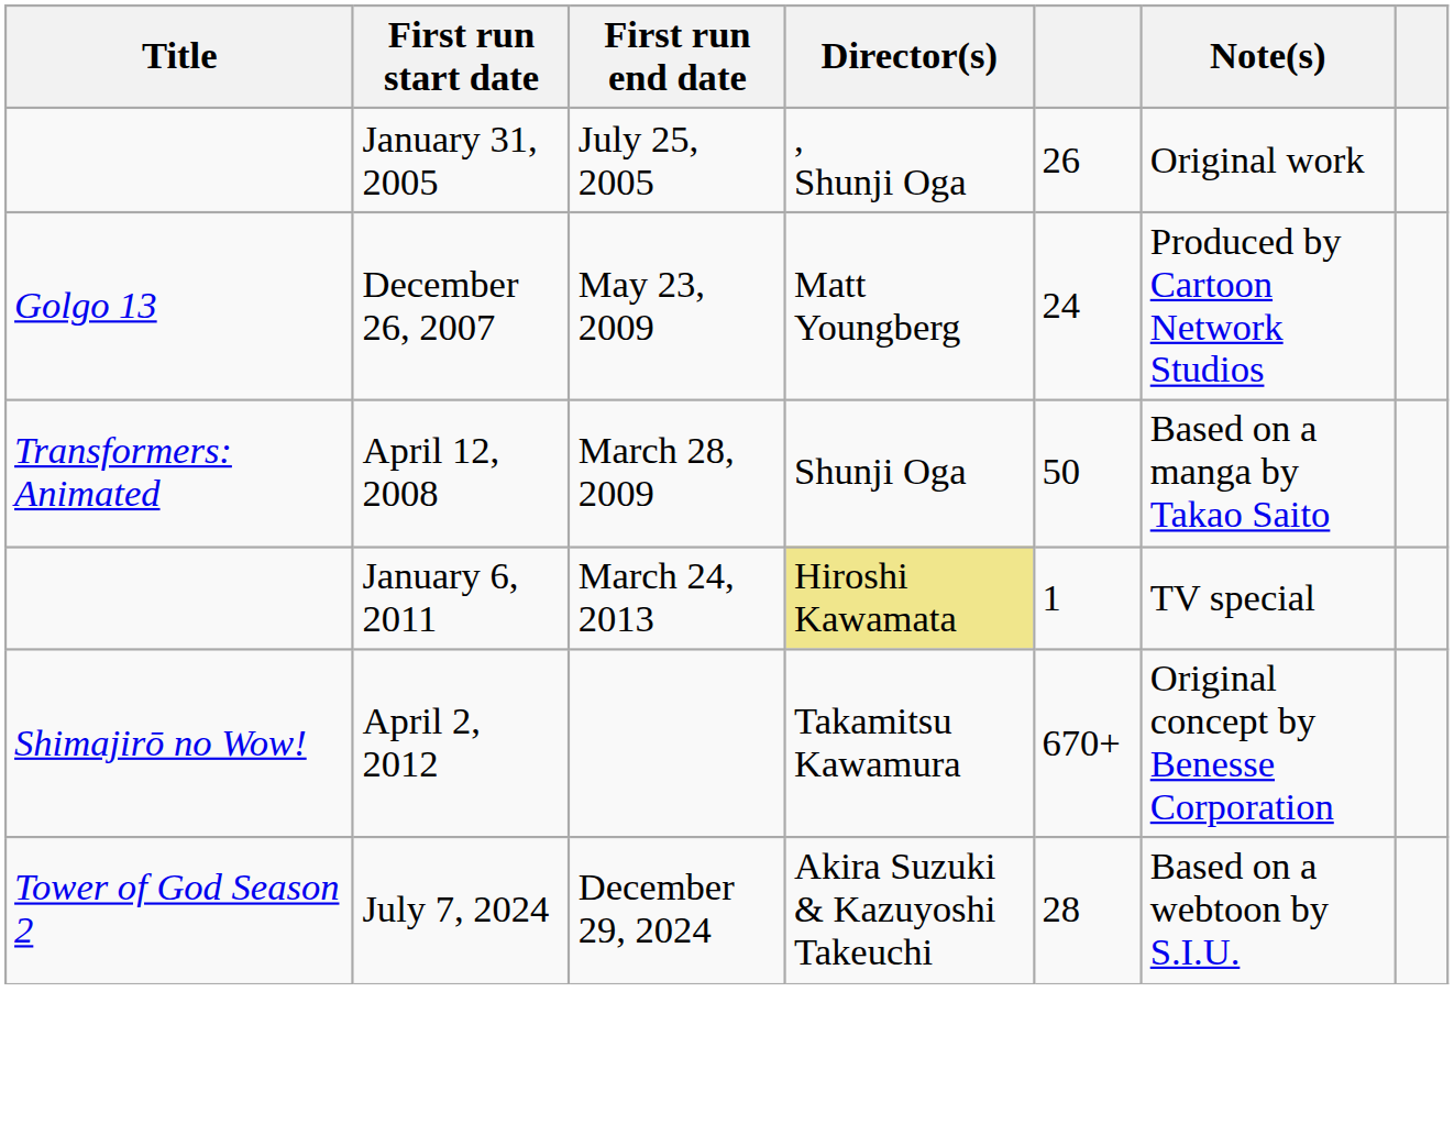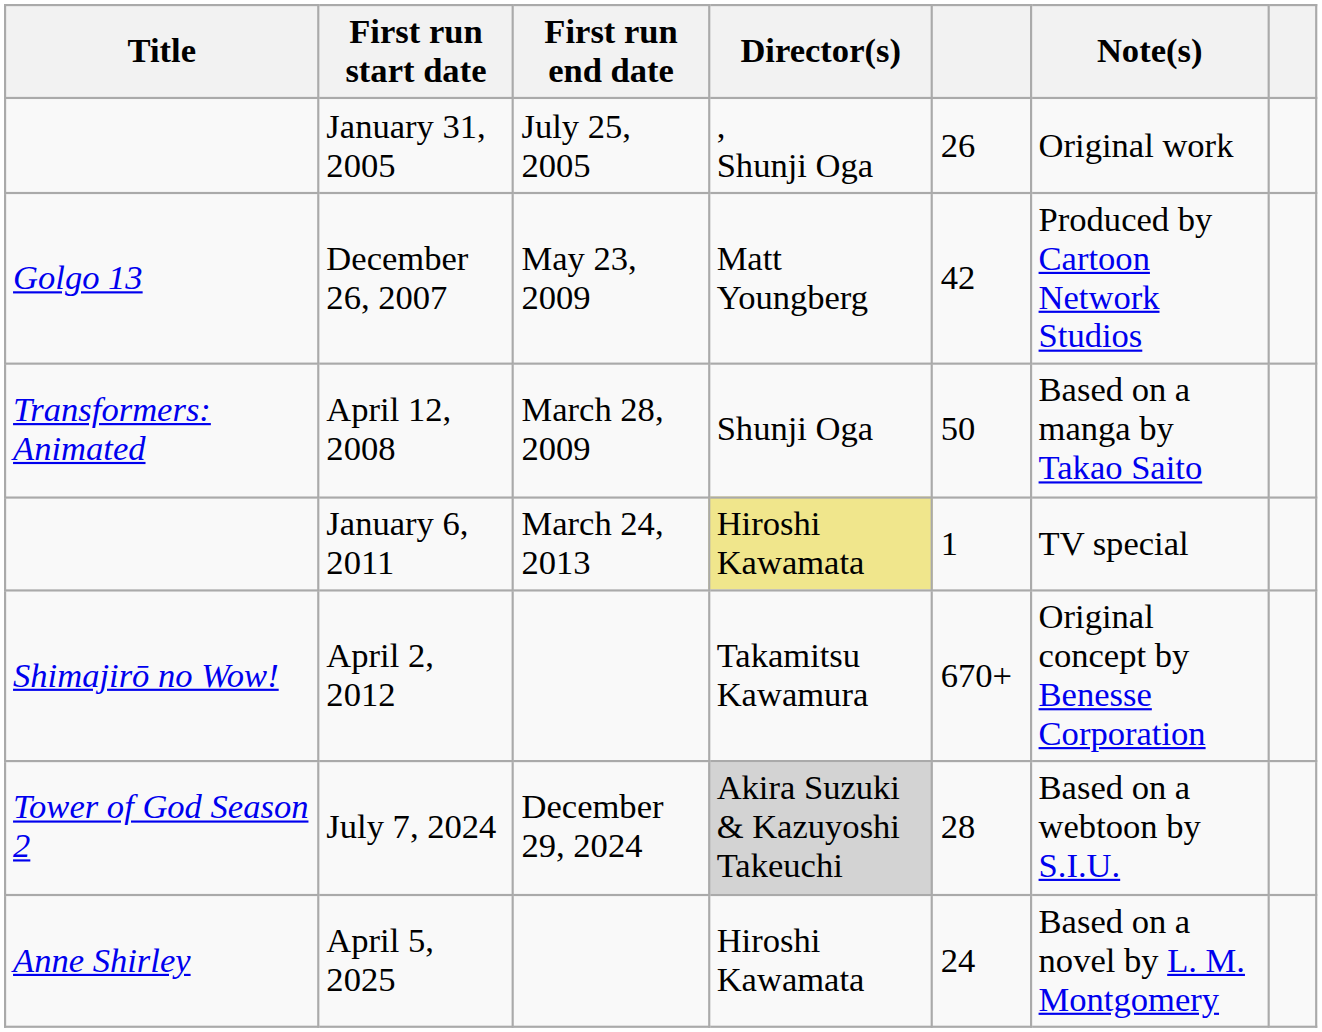December 26, 2007 | column 5: 24 -> 42
July 7, 2024 | Director(s): no background -> lightgrey background
+ row: Anne Shirley | April 5, 2025 | Hiroshi Kawamata | 24 | Based on a novel by L. M. Montgomery
